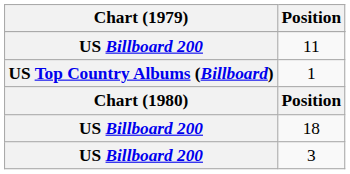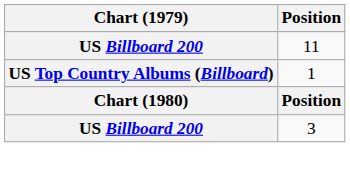- row: US Billboard 200 | 18
